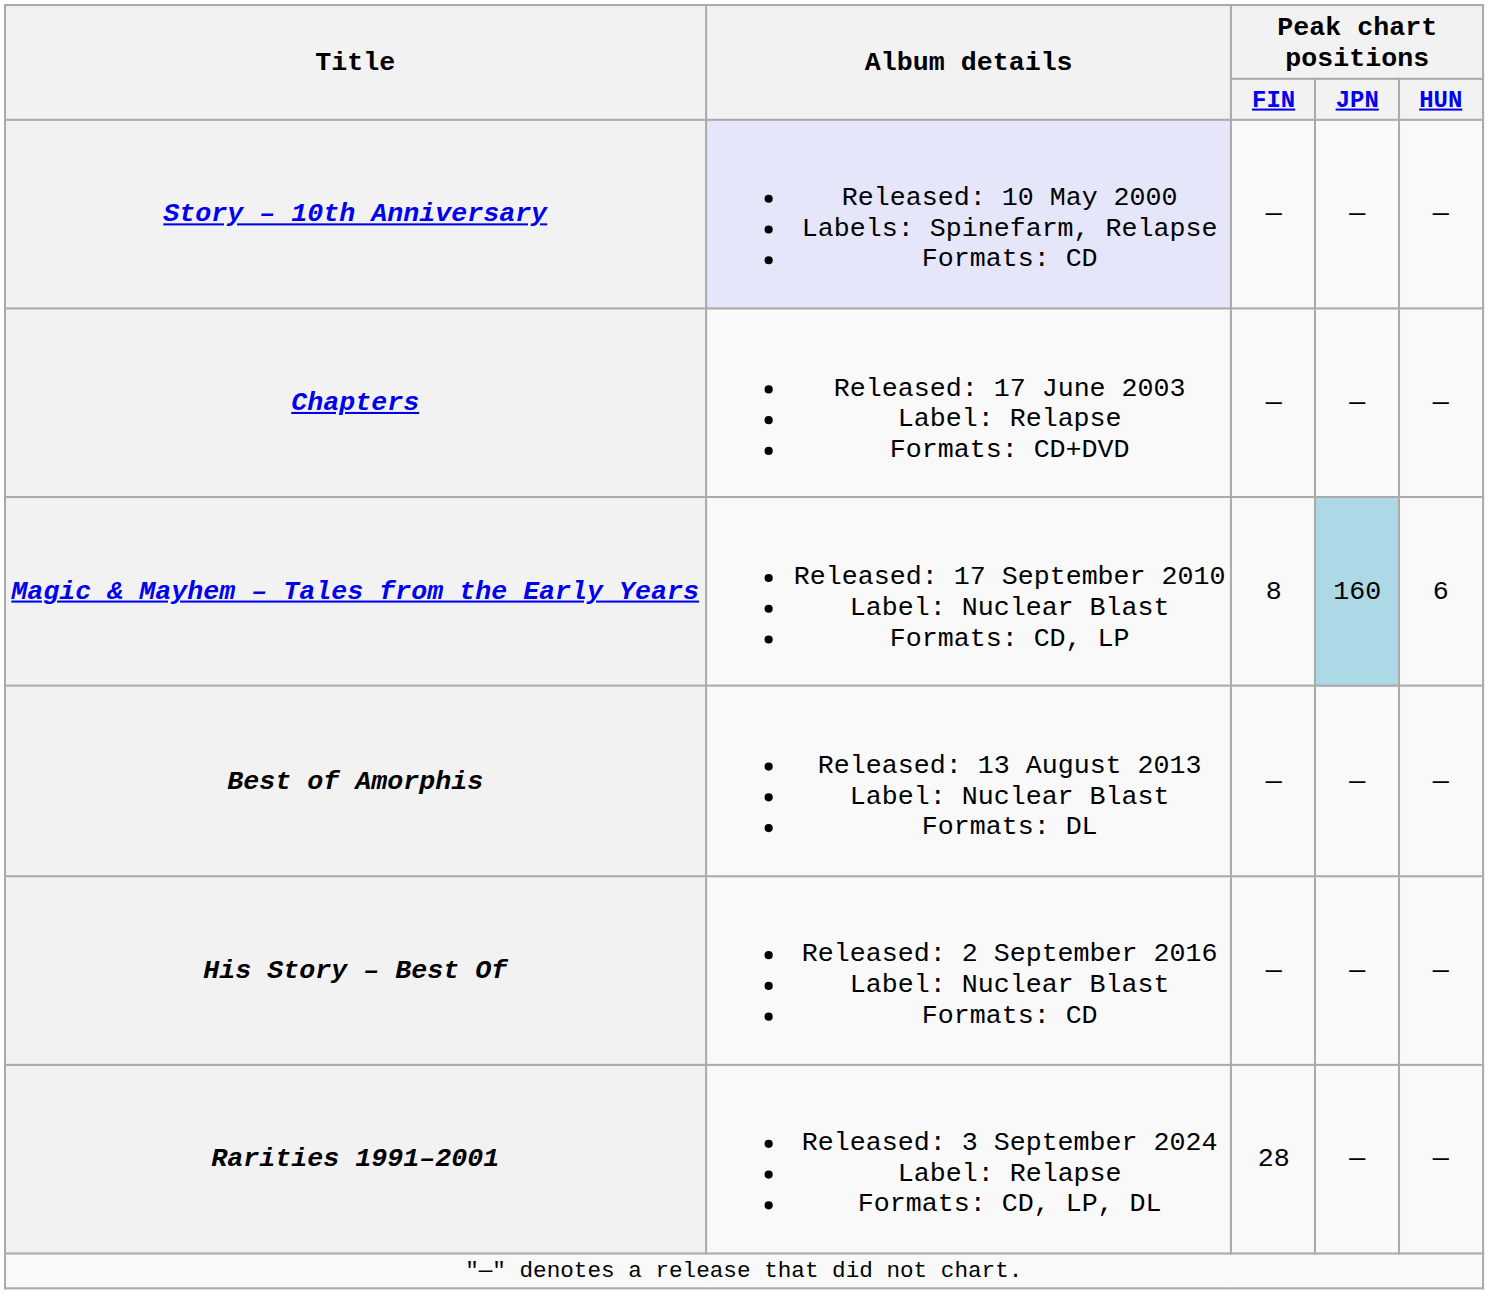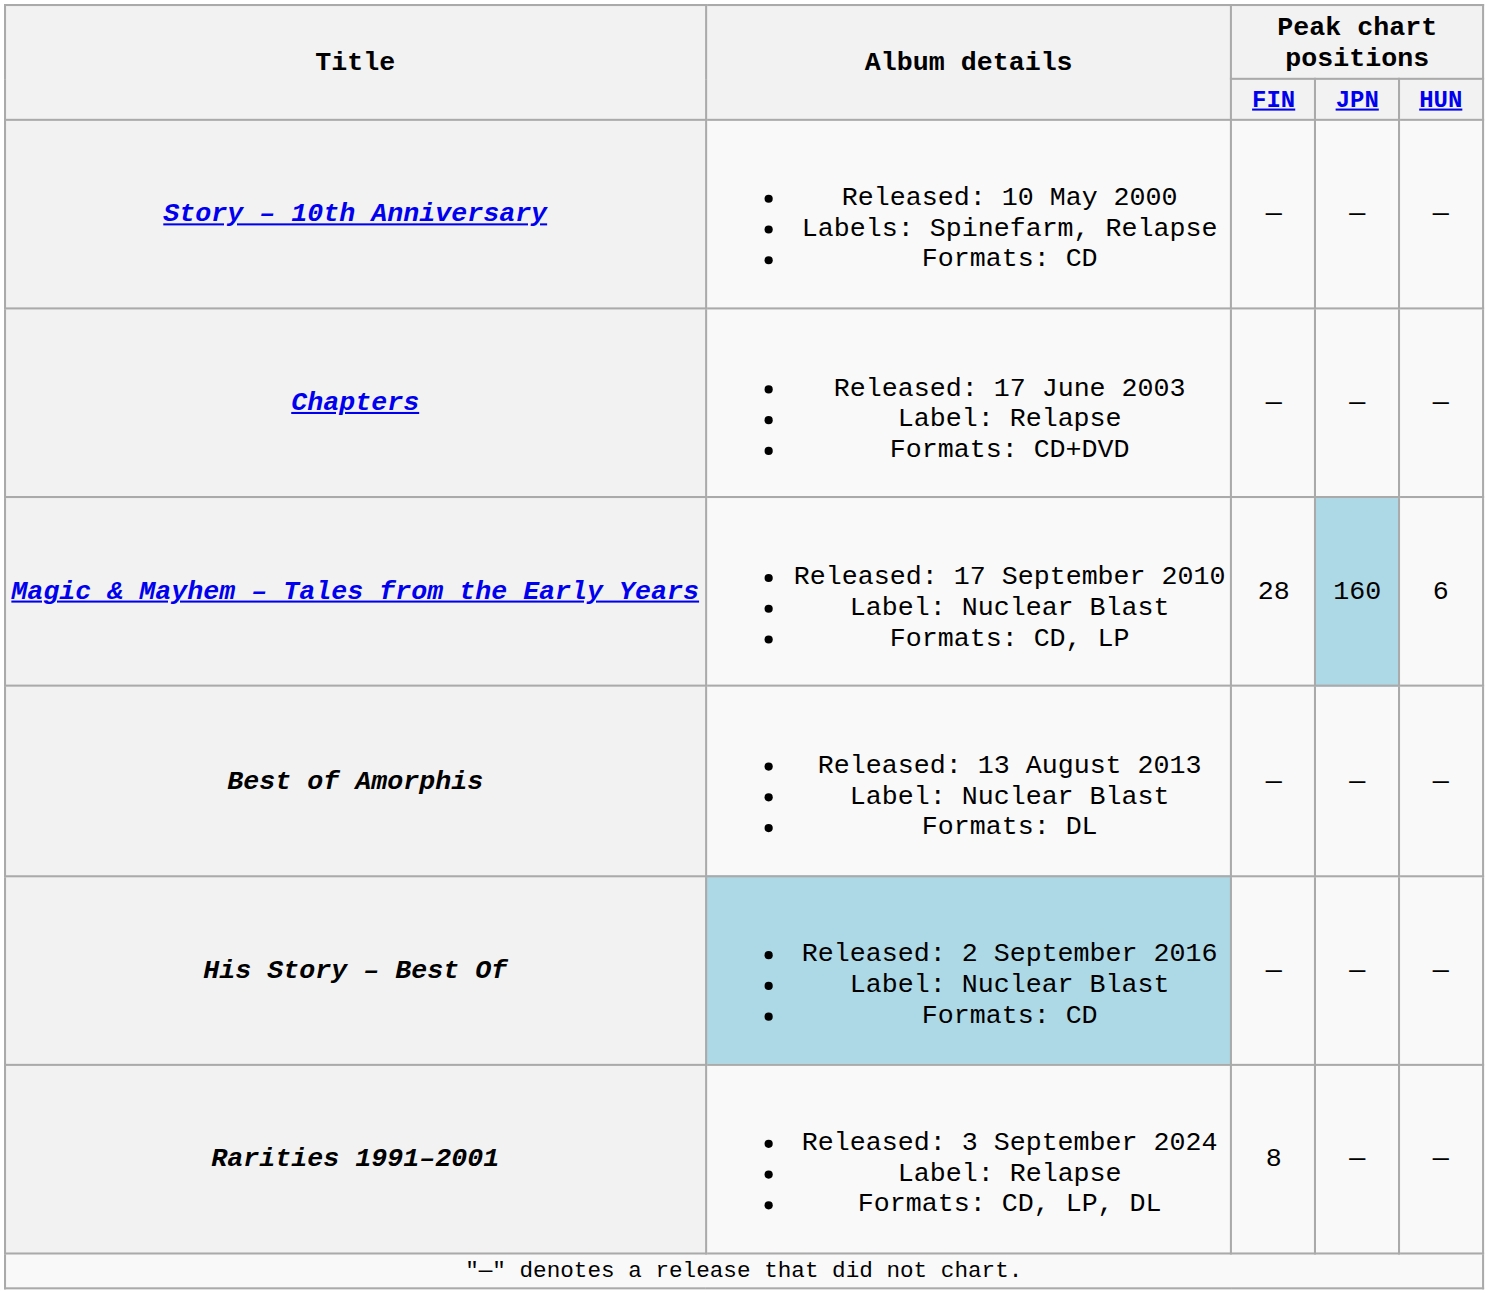Story – 10th Anniversary | Album details: lavender background -> no background
Magic & Mayhem – Tales from the Early Years | Peak chart positions / FIN: 8 -> 28
His Story – Best Of | Album details: no background -> lightblue background
Rarities 1991–2001 | Peak chart positions / FIN: 28 -> 8
